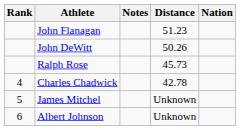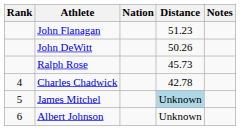columns swapped: Nation <-> Notes
James Mitchel | Distance: no background -> lightblue background
